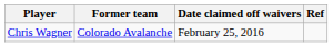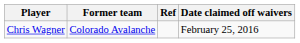columns swapped: Date claimed off waivers <-> Ref
